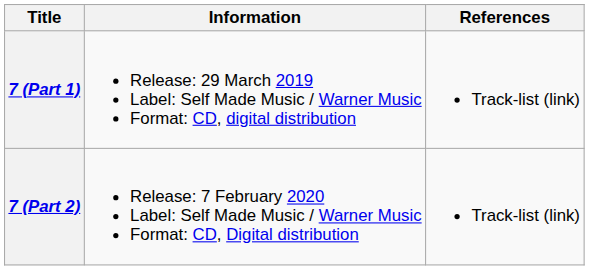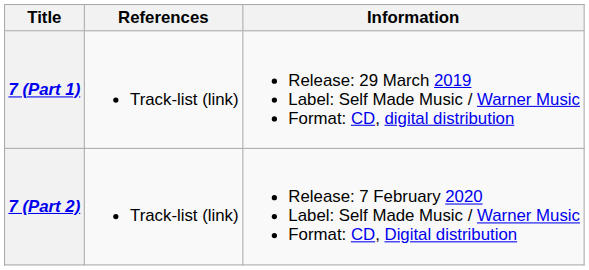columns swapped: Information <-> References
